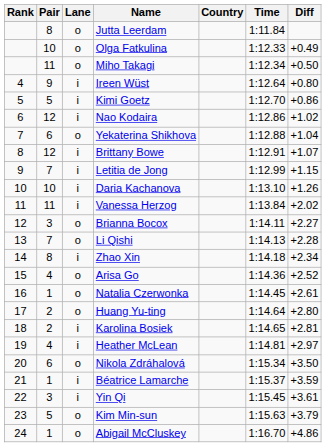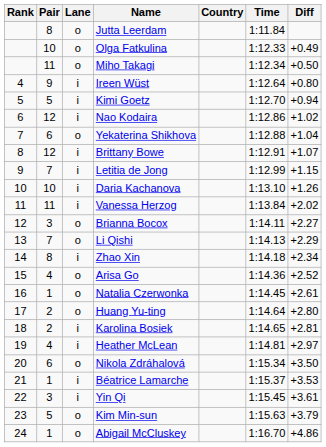Kimi Goetz | Diff: +0.86 -> +0.94
Li Qishi | Diff: +2.28 -> +2.29
Béatrice Lamarche | Diff: +3.59 -> +3.53
